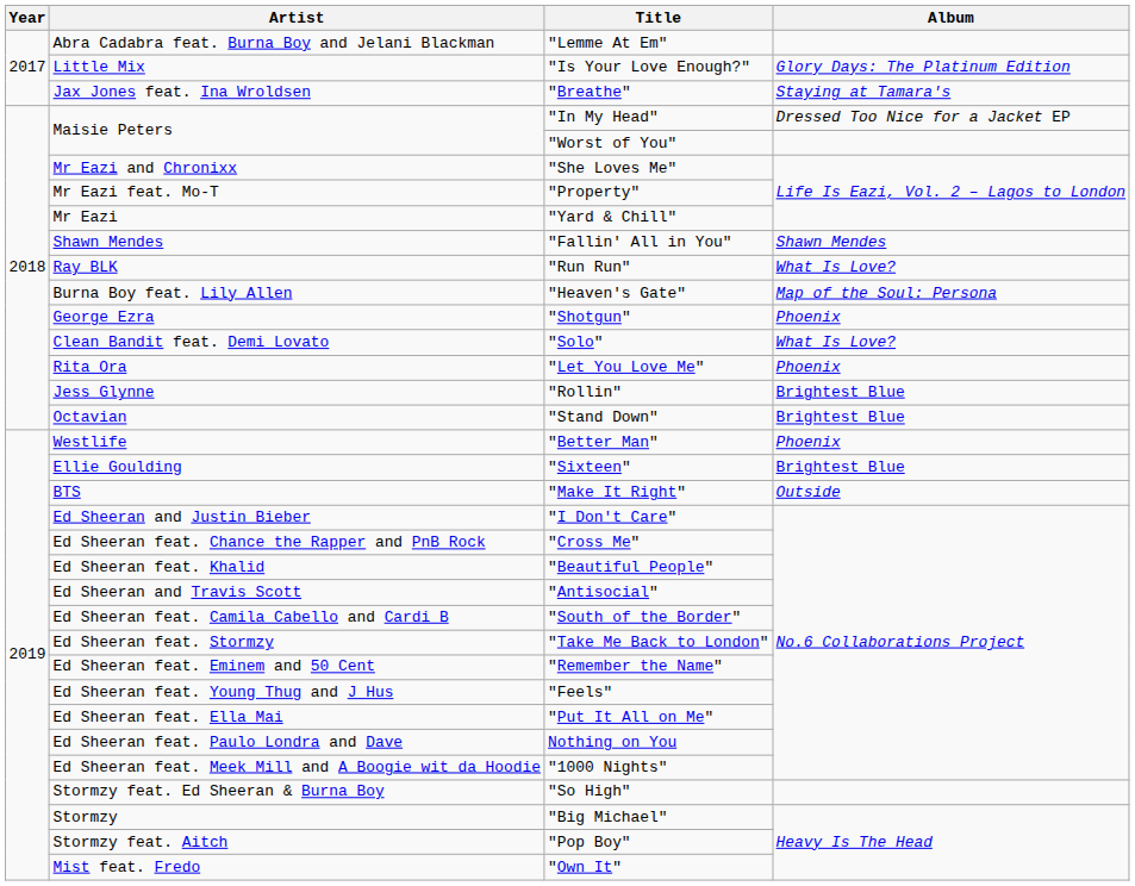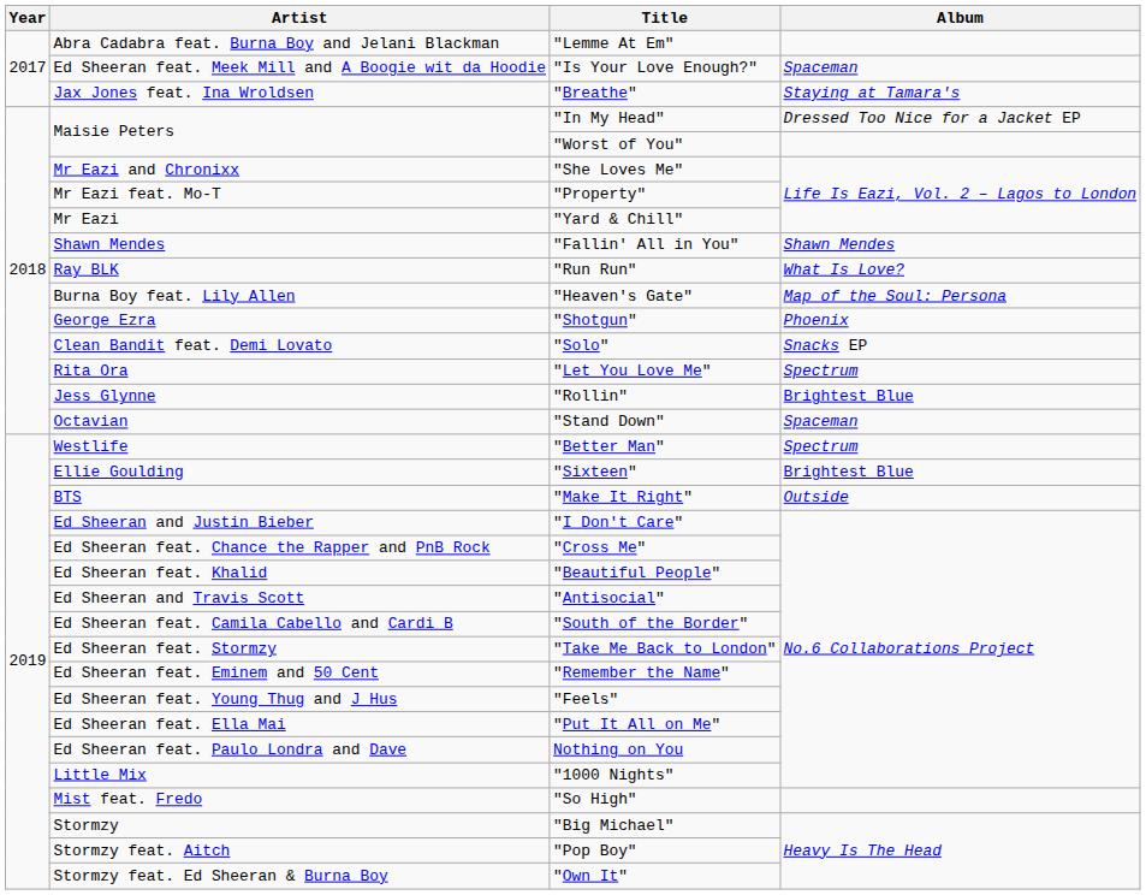"Is Your Love Enough?" | Artist: Little Mix -> Ed Sheeran feat. Meek Mill and A Boogie wit da Hoodie
"Is Your Love Enough?" | Album: Glory Days: The Platinum Edition -> Spaceman
"Solo" | Album: What Is Love? -> Snacks EP
"Let You Love Me" | Album: Phoenix -> Spectrum
"Stand Down" | Album: Brightest Blue -> Spaceman
"Better Man" | Album: Phoenix -> Spectrum
"1000 Nights" | Artist: Ed Sheeran feat. Meek Mill and A Boogie wit da Hoodie -> Little Mix
"So High" | Artist: Stormzy feat. Ed Sheeran & Burna Boy -> Mist feat. Fredo
"Own It" | Artist: Mist feat. Fredo -> Stormzy feat. Ed Sheeran & Burna Boy
